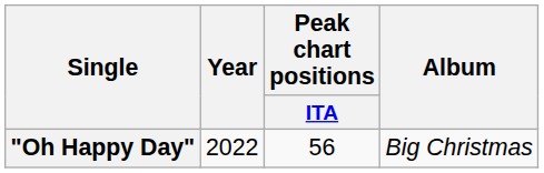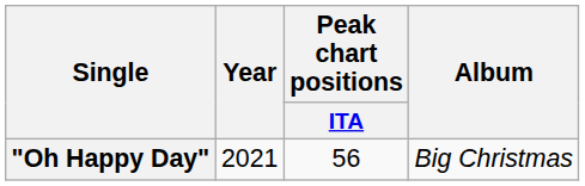"Oh Happy Day" | Year: 2022 -> 2021
